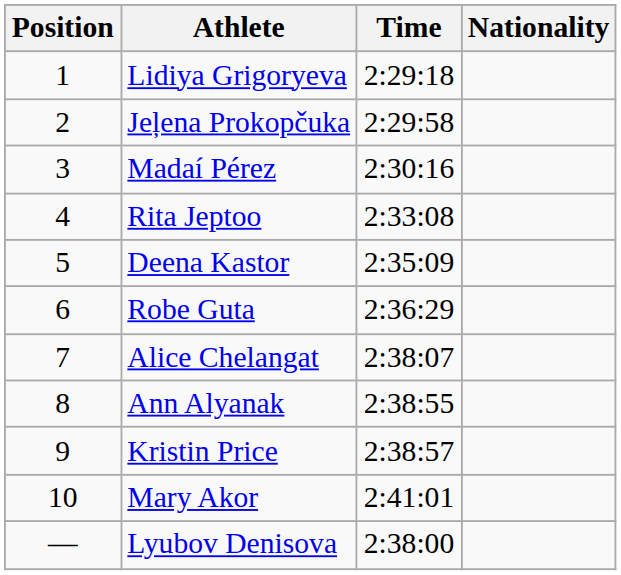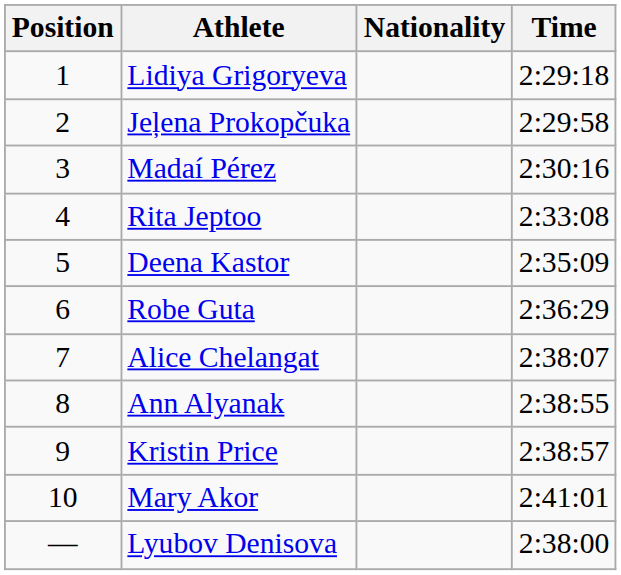columns swapped: Nationality <-> Time
